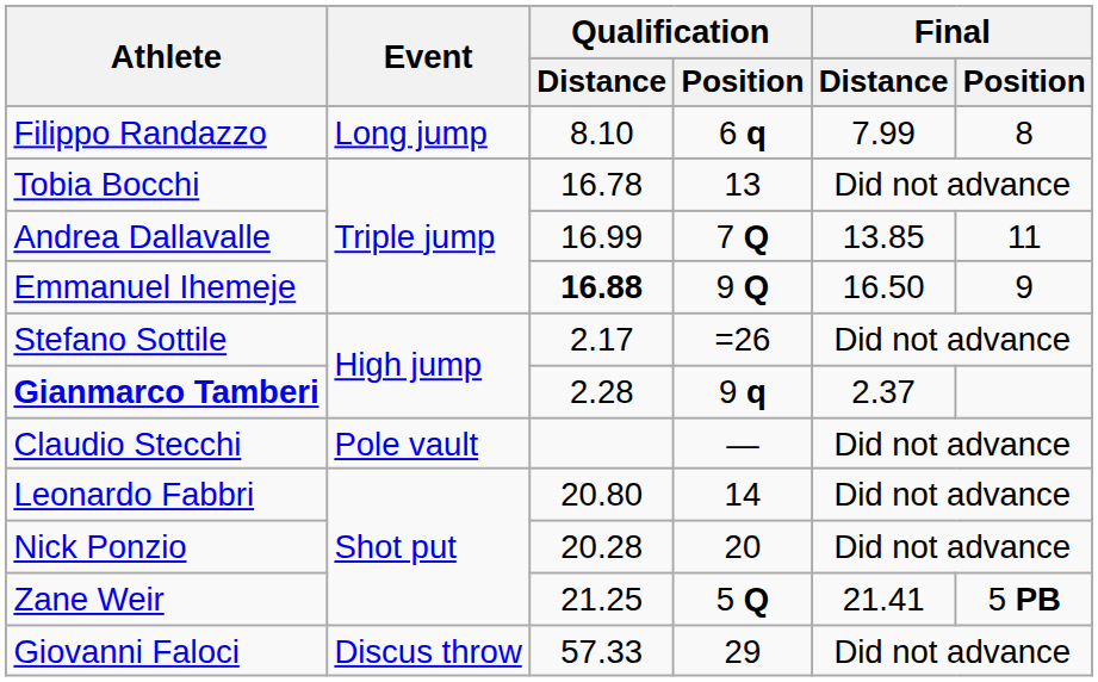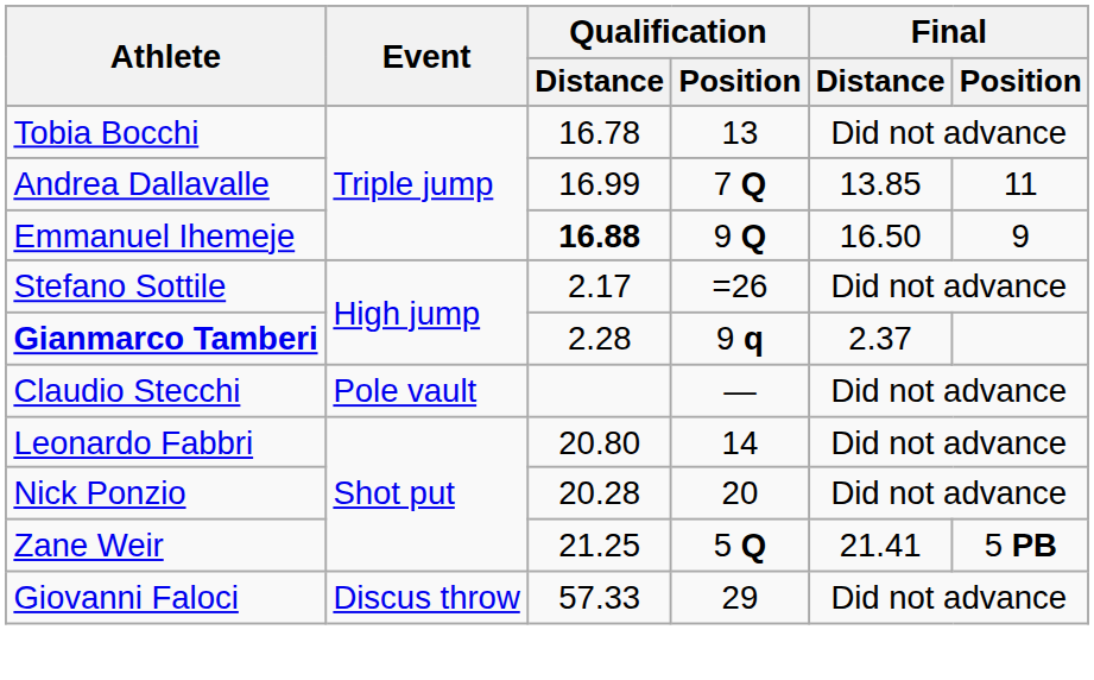- row: Filippo Randazzo | Long jump | 8.10 | 6 q | 7.99 | 8
